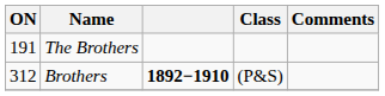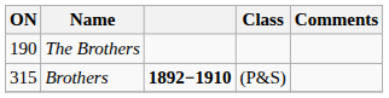The Brothers | ON: 191 -> 190
Brothers | ON: 312 -> 315
